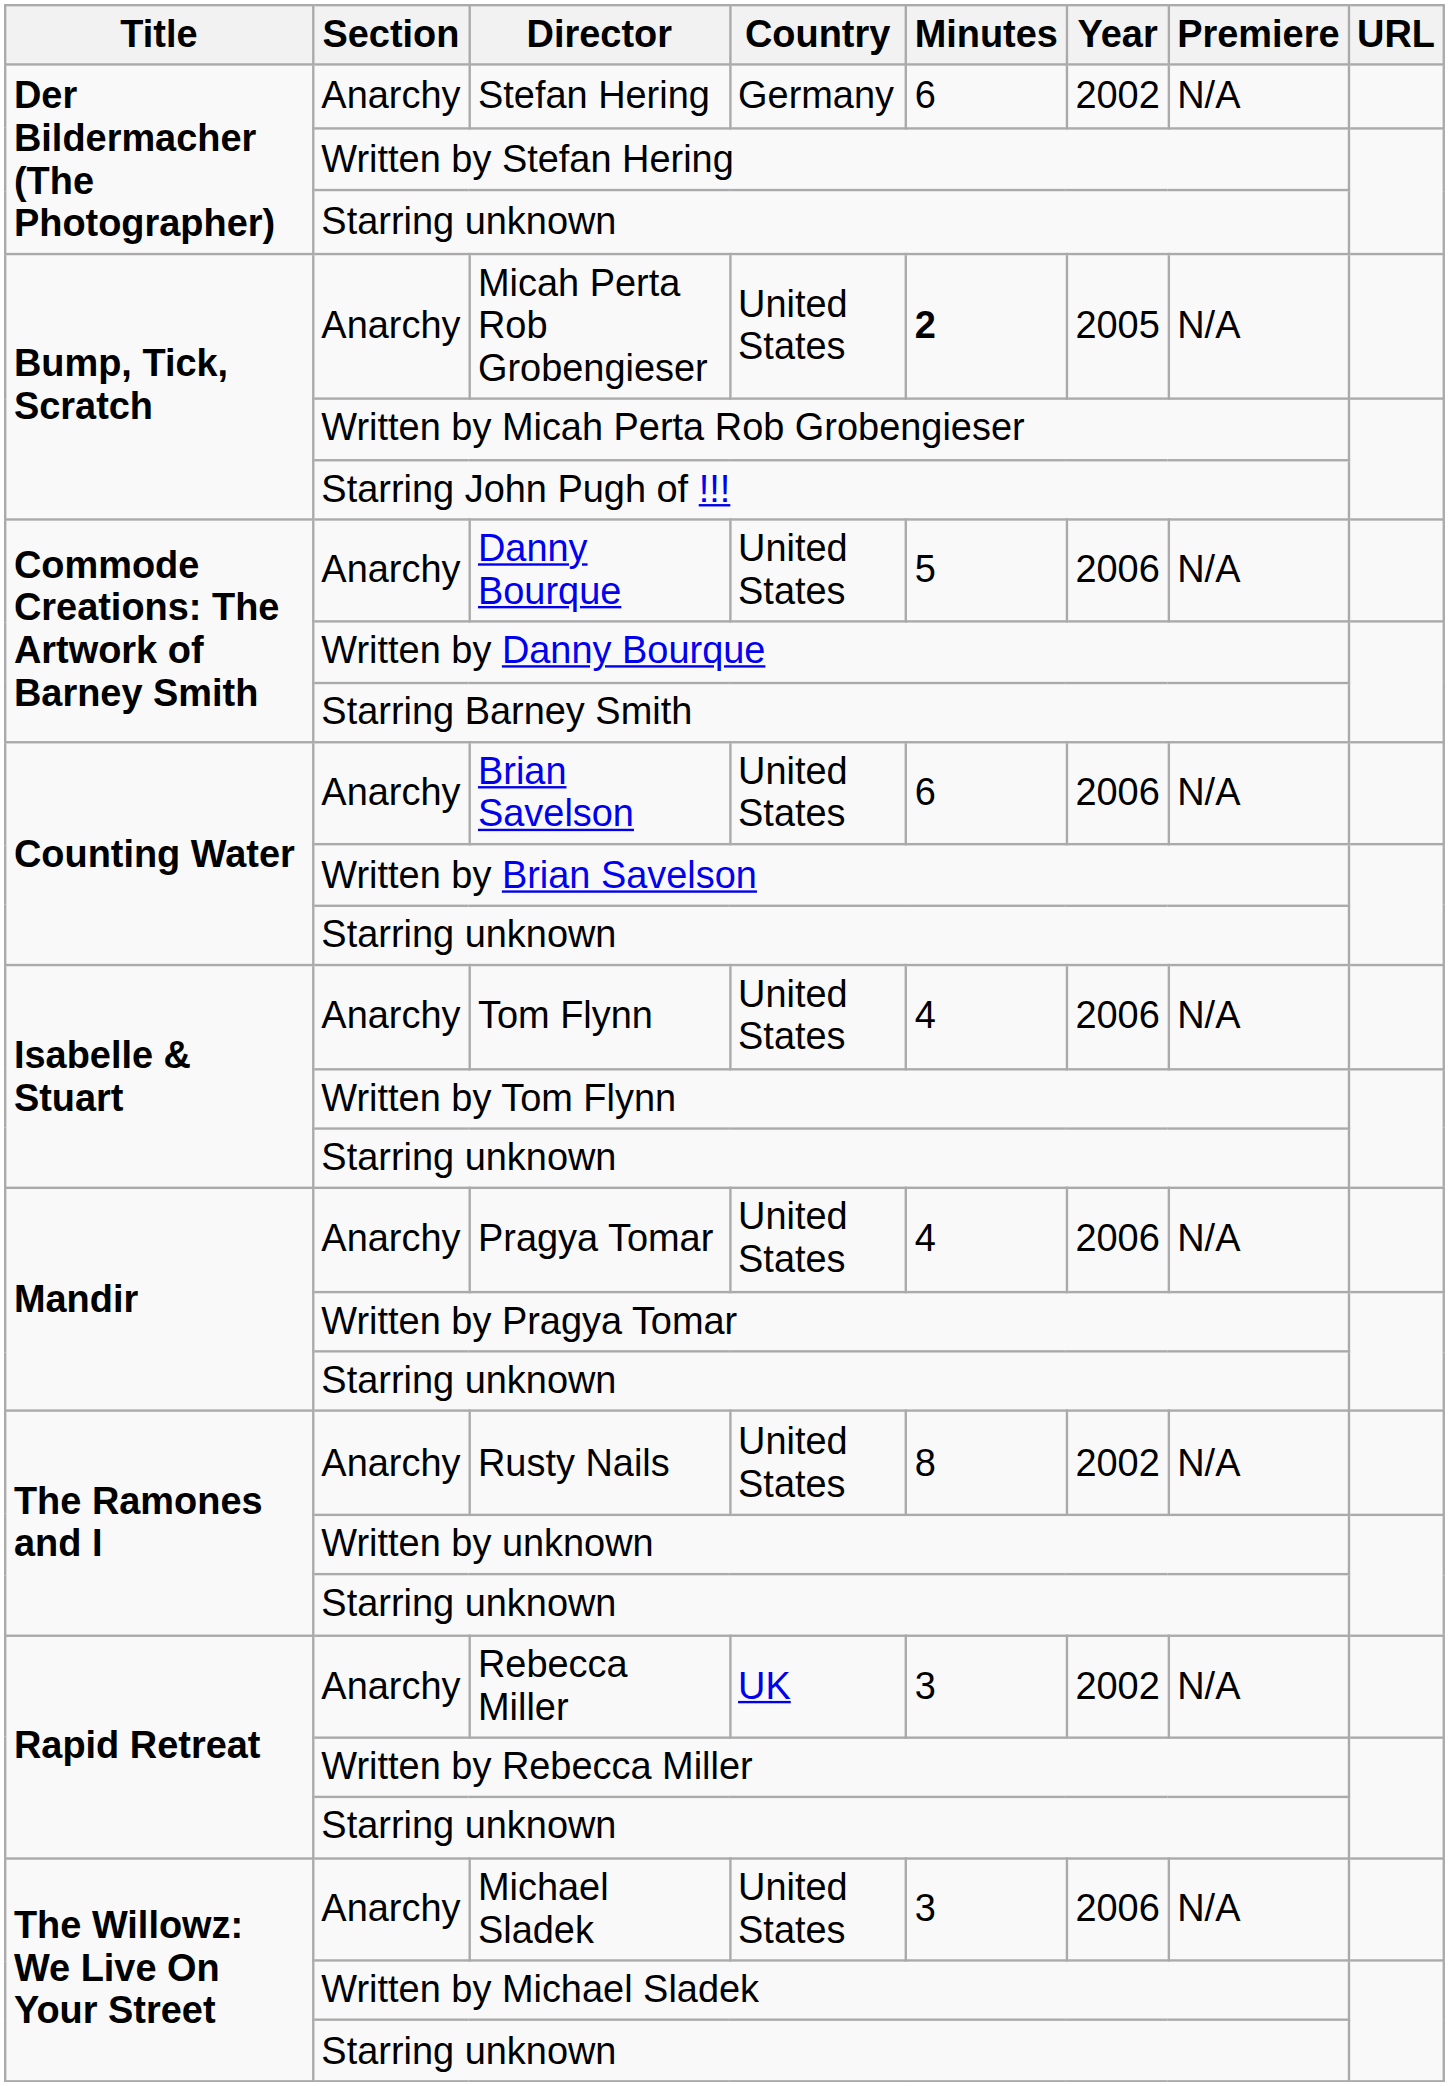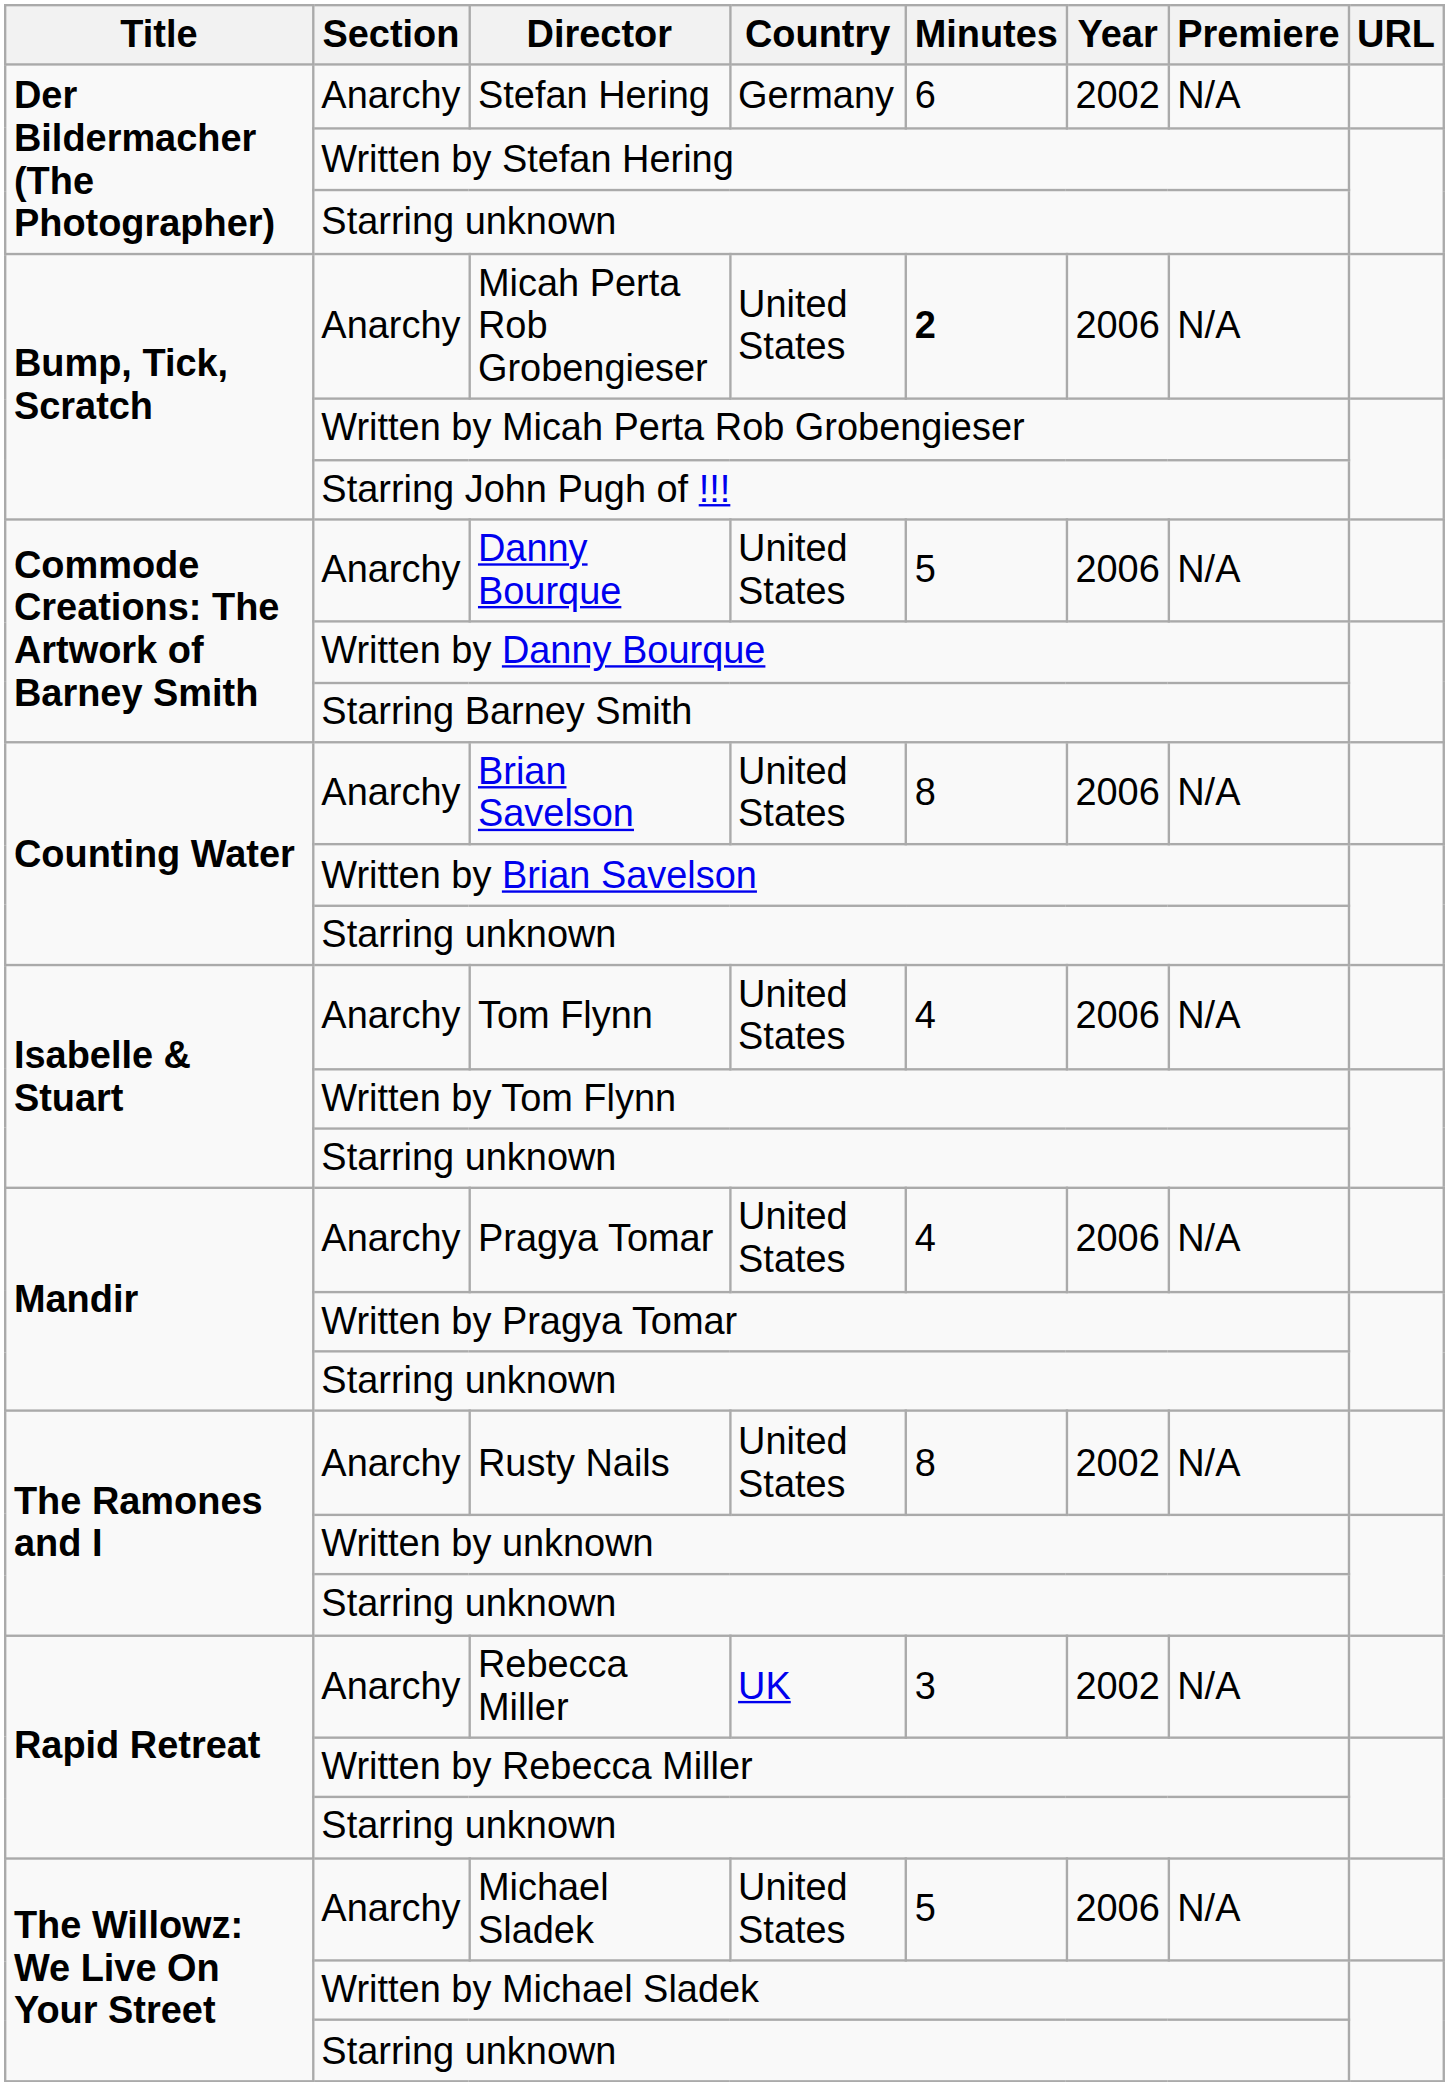Micah Perta Rob Grobengieser | Year: 2005 -> 2006
Brian Savelson | Minutes: 6 -> 8
Michael Sladek | Minutes: 3 -> 5
